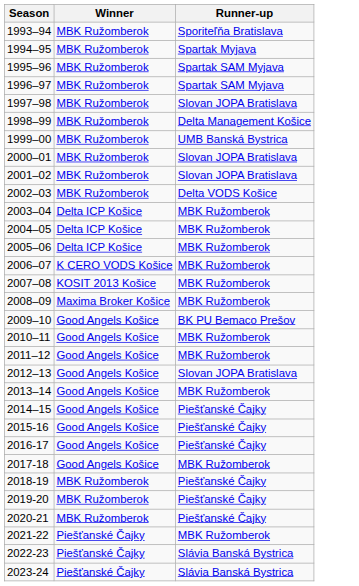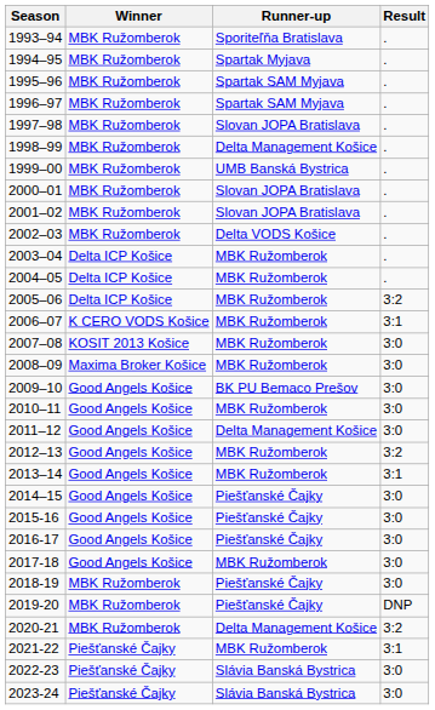+ column: Result | . | . | . | . | . | . | . | . | . | . | . | . | 3:2 | 3:1 | 3:0 | 3:0 | 3:0 | 3:0 | 3:0 | 3:2 | 3:1 | 3:0 | 3:0 | 3:0 | 3:0 | 3:0 | DNP | 3:2 | 3:1 | 3:0 | 3:0
2011–12 | Runner-up: MBK Ružomberok -> Delta Management Košice
2012–13 | Runner-up: Slovan JOPA Bratislava -> MBK Ružomberok
2020-21 | Runner-up: Piešťanské Čajky -> Delta Management Košice
